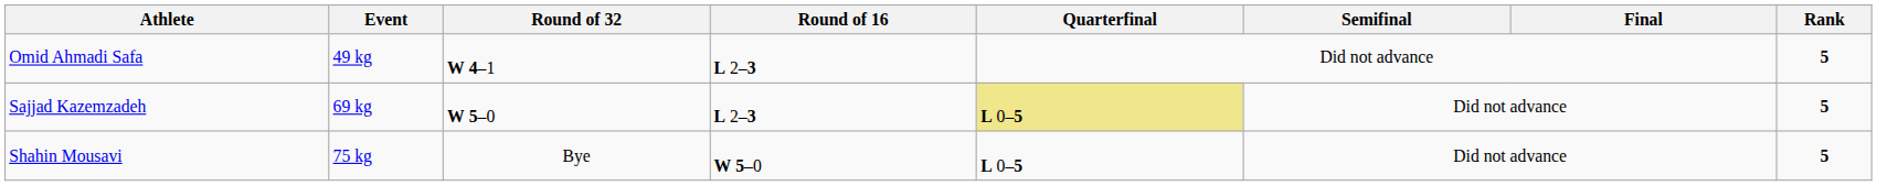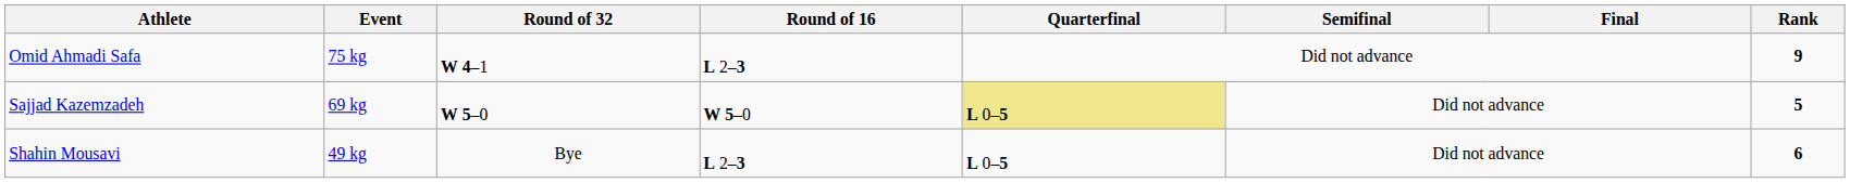Omid Ahmadi Safa | Event: 49 kg -> 75 kg
Omid Ahmadi Safa | Rank: 5 -> 9
Sajjad Kazemzadeh | Round of 16: L 2–3 -> W 5–0
Shahin Mousavi | Event: 75 kg -> 49 kg
Shahin Mousavi | Round of 16: W 5–0 -> L 2–3
Shahin Mousavi | Rank: 5 -> 6
